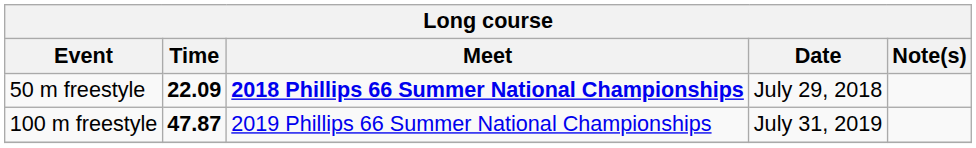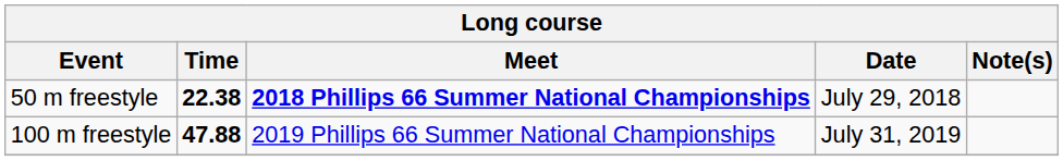50 m freestyle | Time: 22.09 -> 22.38
100 m freestyle | Time: 47.87 -> 47.88
